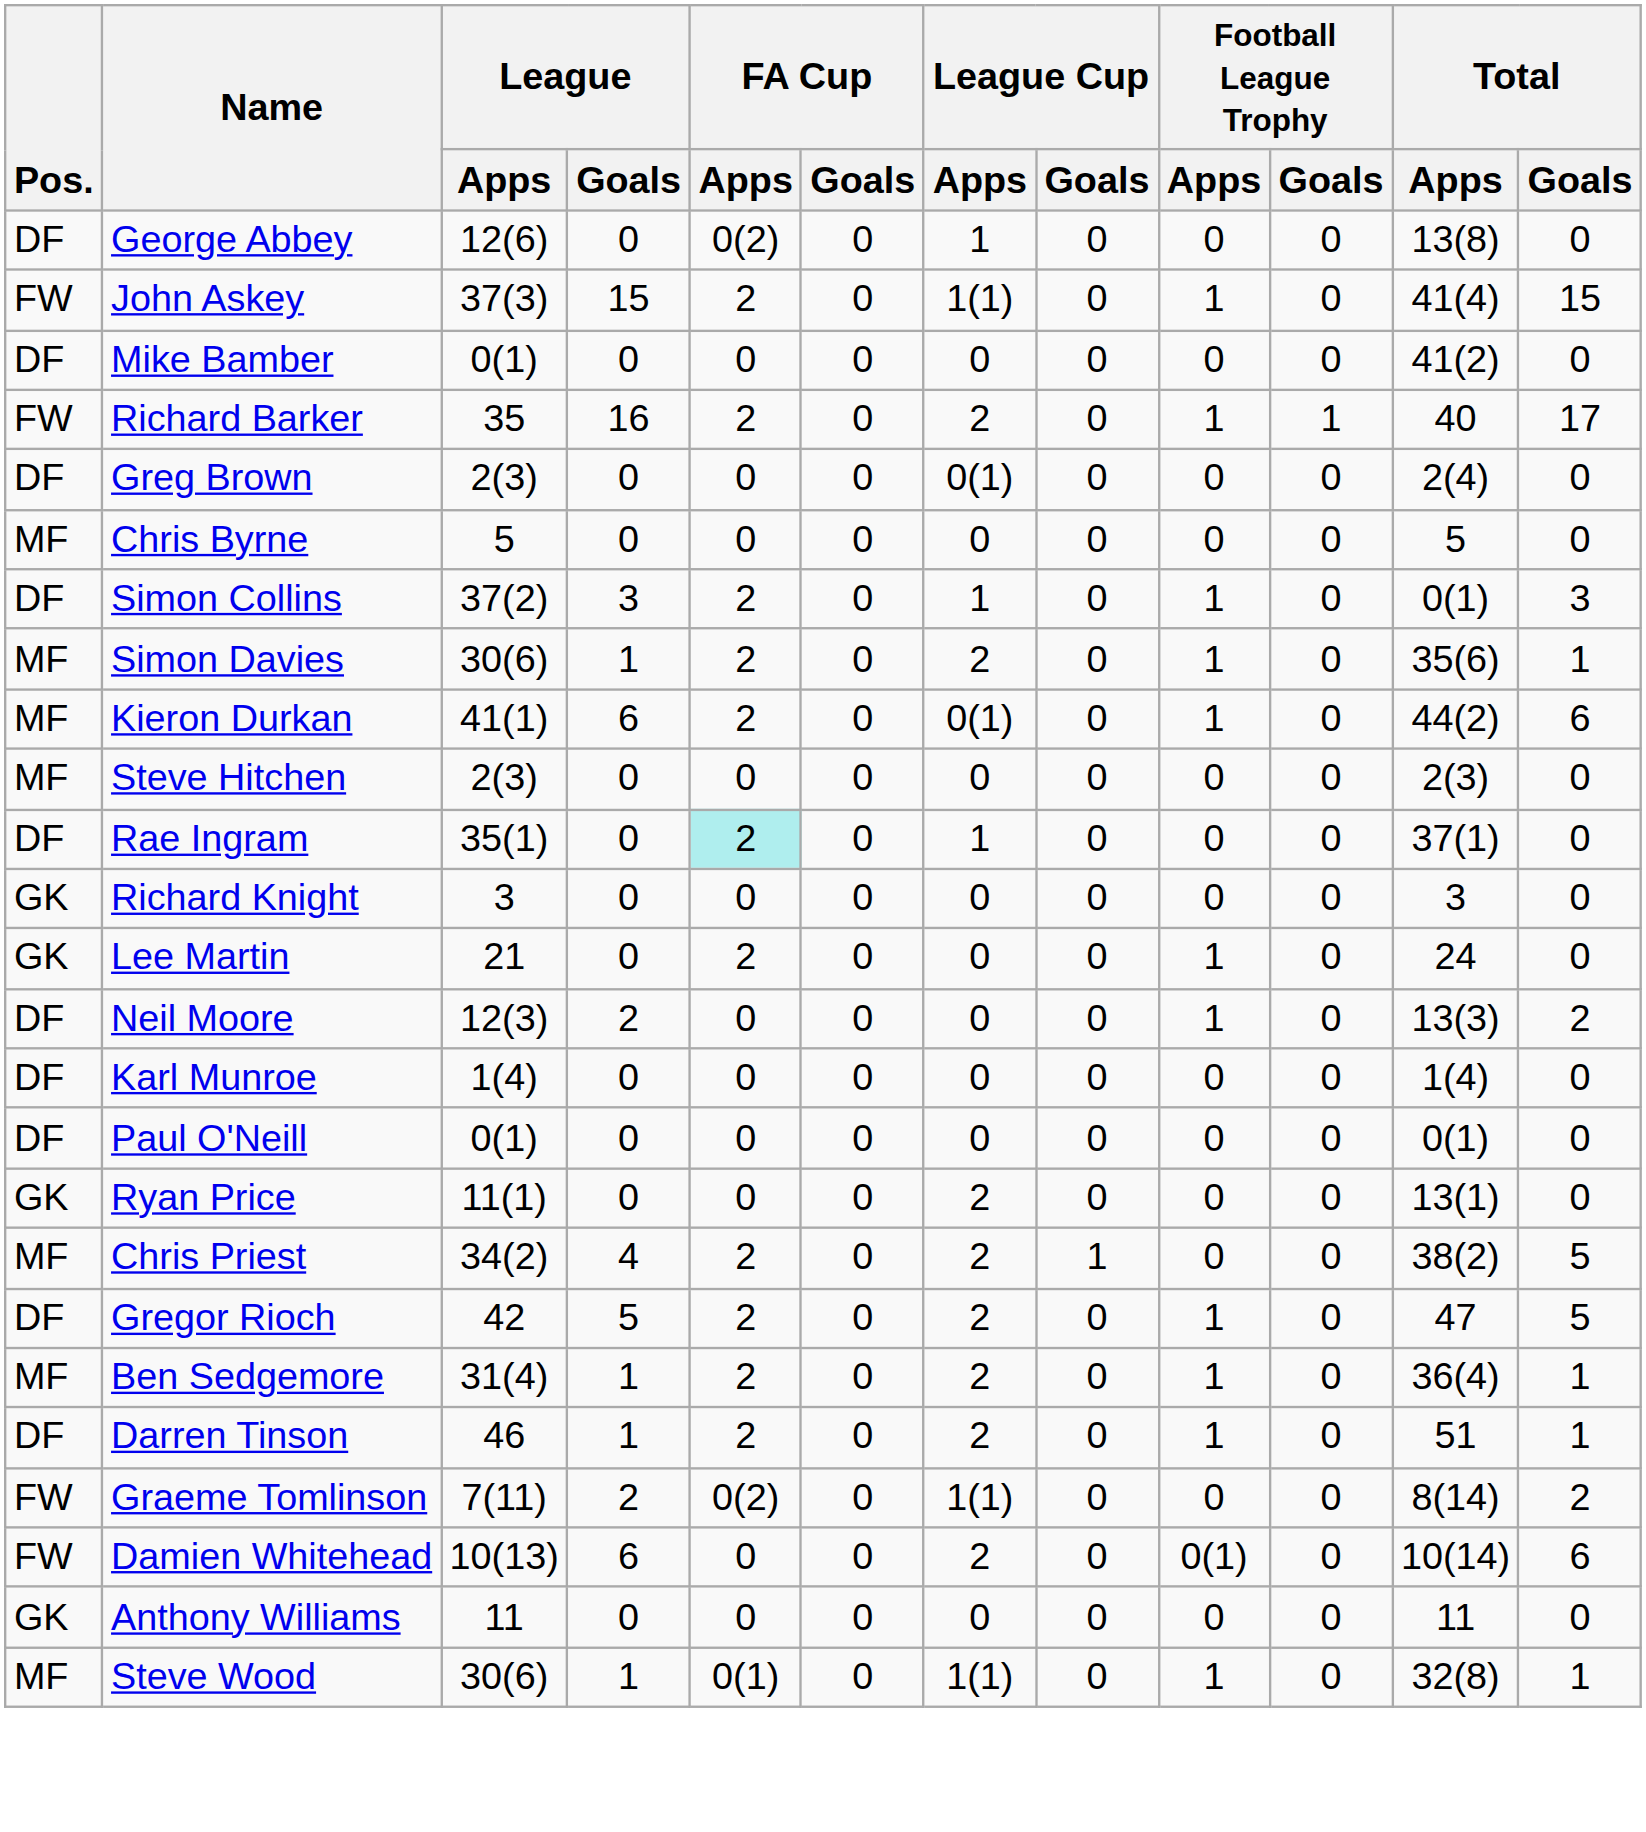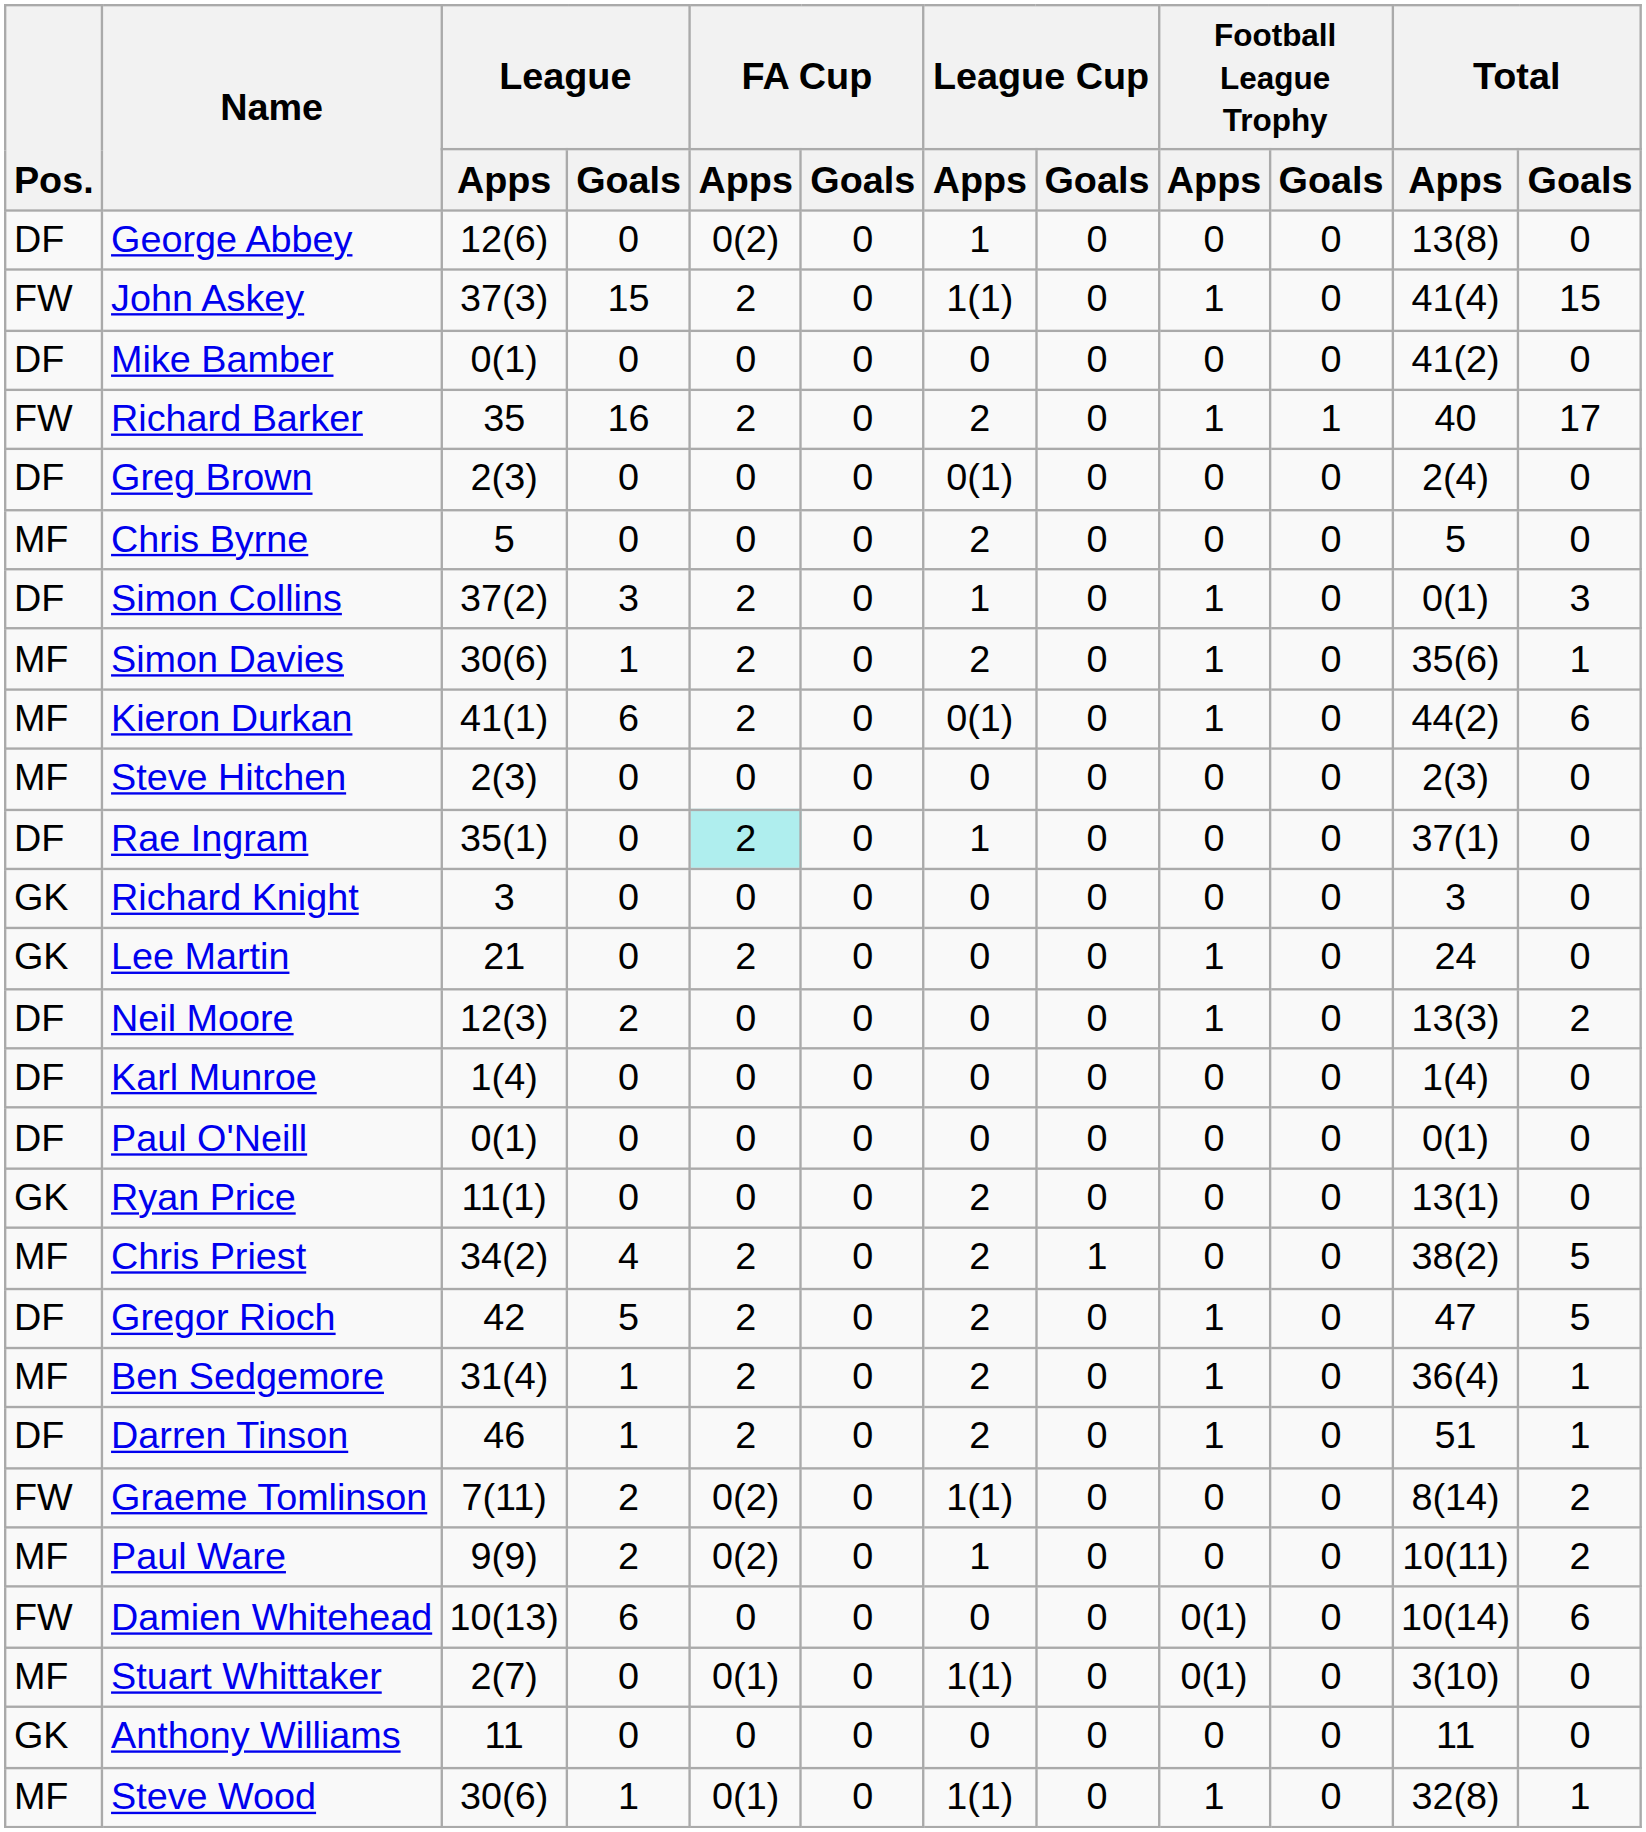Chris Byrne | League Cup / Apps: 0 -> 2
+ row: MF | Paul Ware | 9(9) | 2 | 0(2) | 0 | 1 | 0 | 0 | 0 | 10(11) | 2
Damien Whitehead | League Cup / Apps: 2 -> 0
+ row: MF | Stuart Whittaker | 2(7) | 0 | 0(1) | 0 | 1(1) | 0 | 0(1) | 0 | 3(10) | 0
